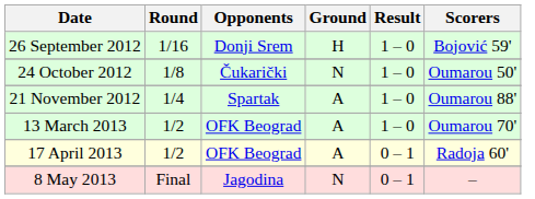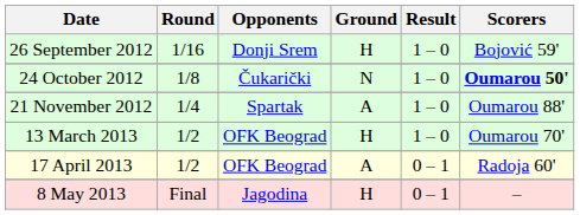24 October 2012 | Scorers: normal -> bold
13 March 2013 | Ground: A -> H
8 May 2013 | Ground: N -> H
